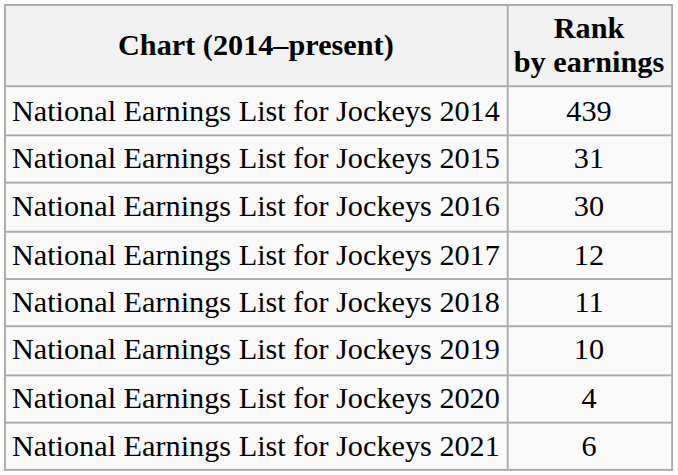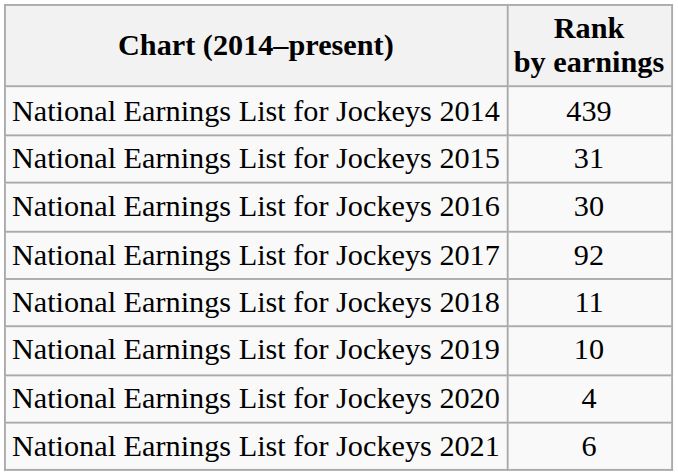National Earnings List for Jockeys 2017 | Rank by earnings: 12 -> 92
